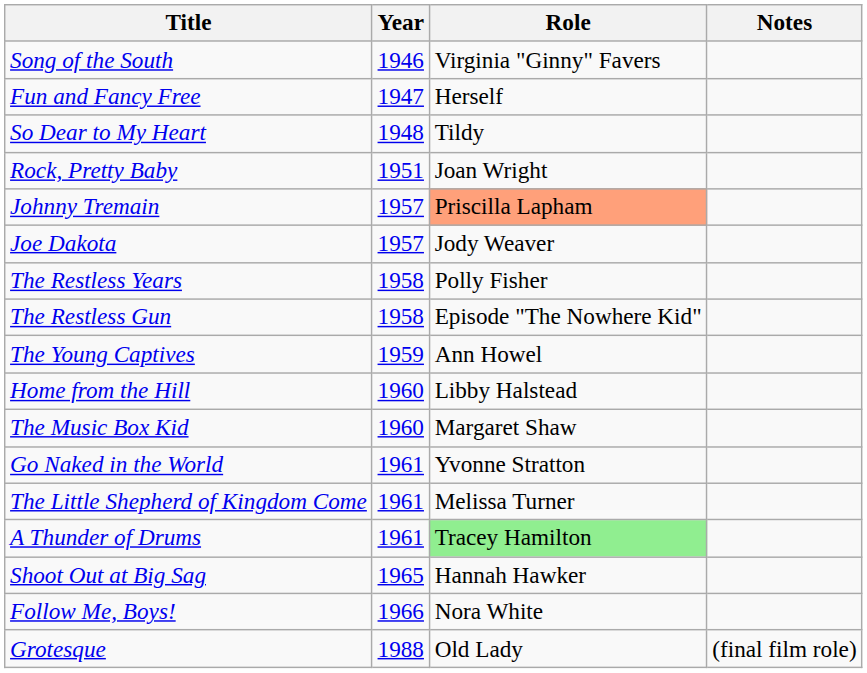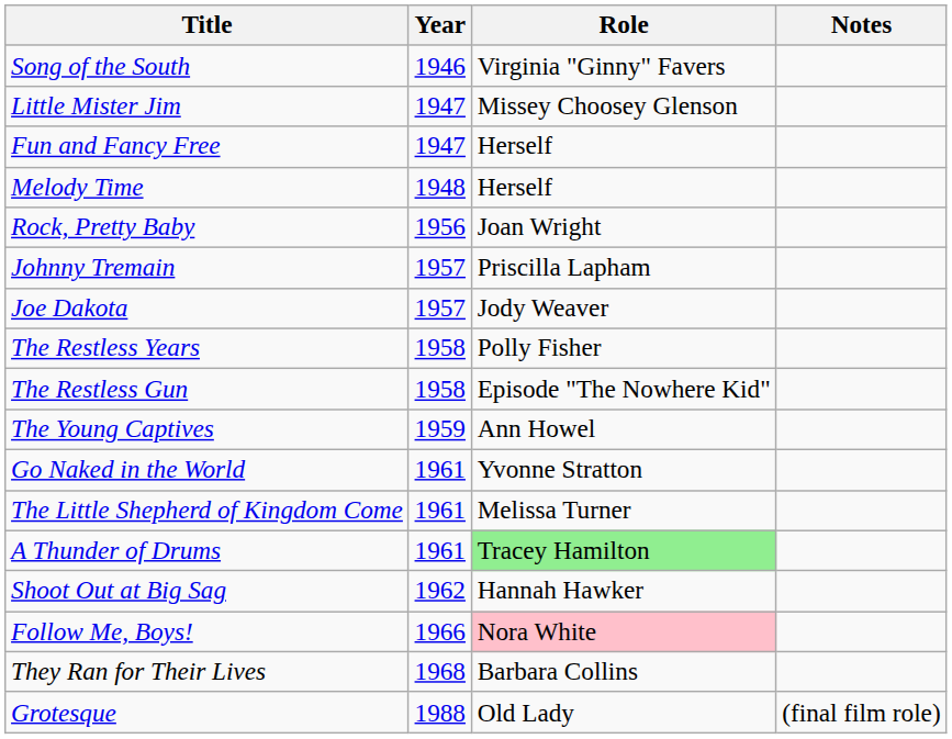+ row: Little Mister Jim | 1947 | Missey Choosey Glenson
+ row: Melody Time | 1948 | Herself
- row: So Dear to My Heart | 1948 | Tildy
Rock, Pretty Baby | Year: 1951 -> 1956
Johnny Tremain | Role: lightsalmon background -> no background
- row: Home from the Hill | 1960 | Libby Halstead
- row: The Music Box Kid | 1960 | Margaret Shaw
Shoot Out at Big Sag | Year: 1965 -> 1962
Follow Me, Boys! | Role: no background -> pink background
+ row: They Ran for Their Lives | 1968 | Barbara Collins
